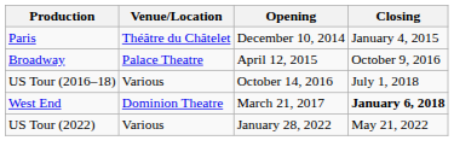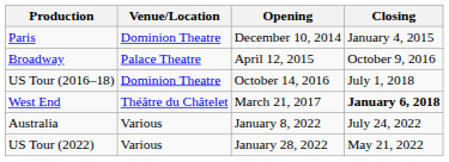Paris | Venue/Location: Théâtre du Châtelet -> Dominion Theatre
US Tour (2016–18) | Venue/Location: Various -> Dominion Theatre
West End | Venue/Location: Dominion Theatre -> Théâtre du Châtelet
+ row: Australia | Various | January 8, 2022 | July 24, 2022
